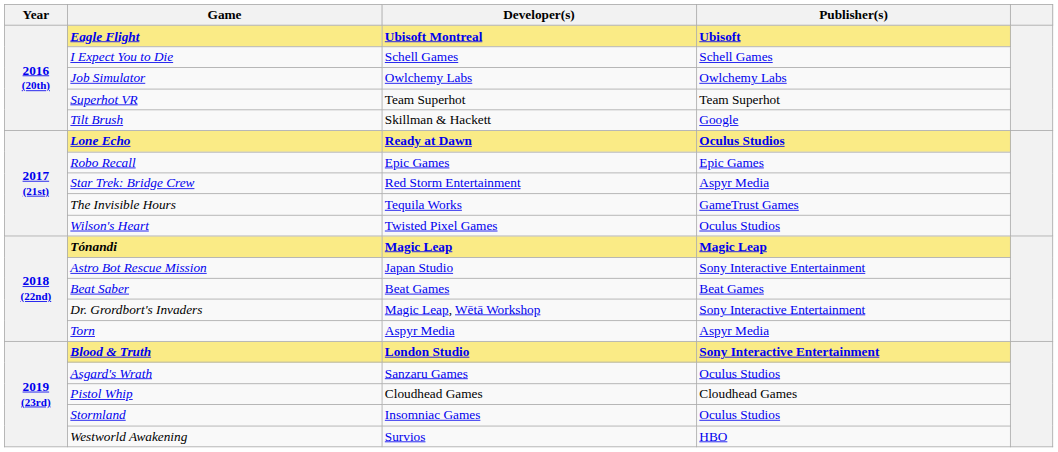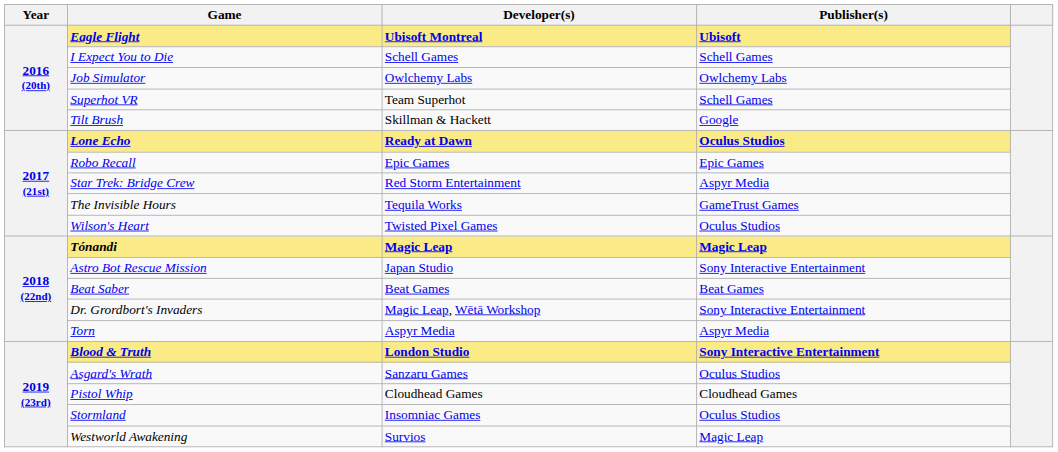Superhot VR | Publisher(s): Team Superhot -> Schell Games
Westworld Awakening | Publisher(s): HBO -> Magic Leap
